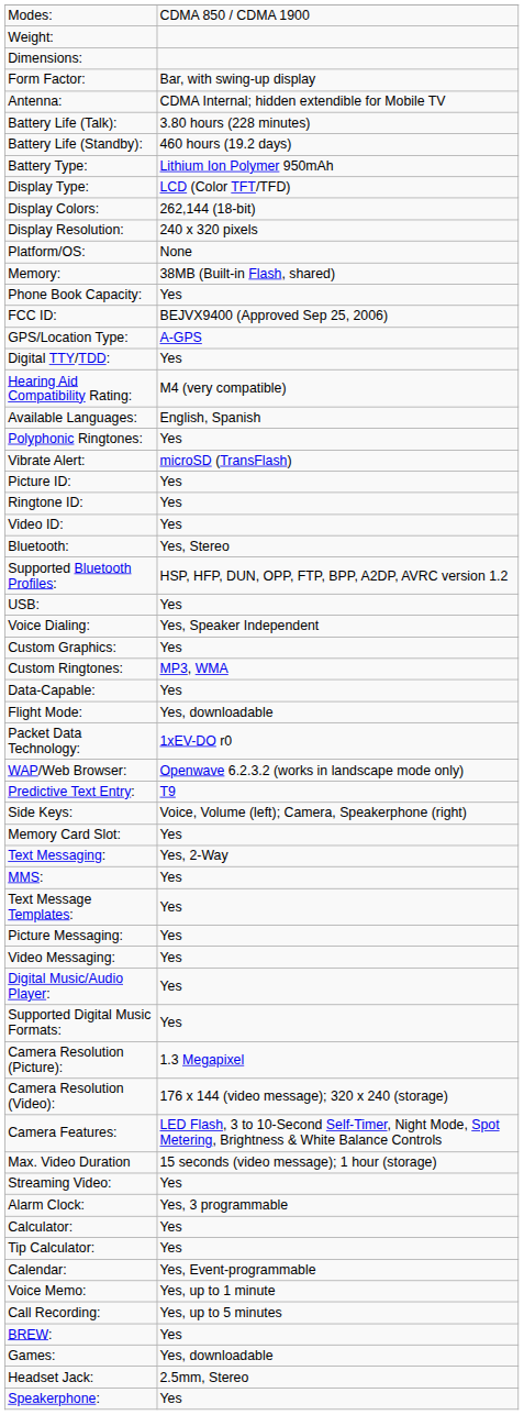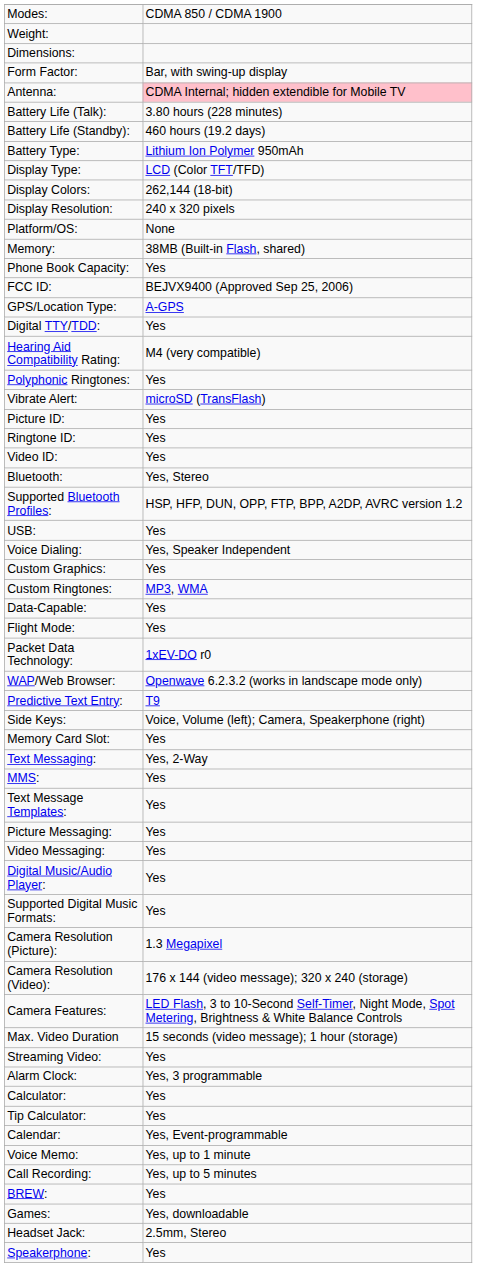Antenna: | column 2: no background -> pink background
- row: Available Languages: | English, Spanish
Flight Mode: | column 2: Yes, downloadable -> Yes
